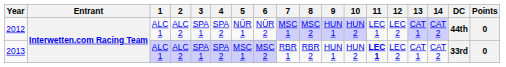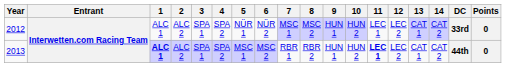2012 | DC: 44th -> 33rd
2013 | 1: normal -> bold
2013 | DC: 33rd -> 44th
